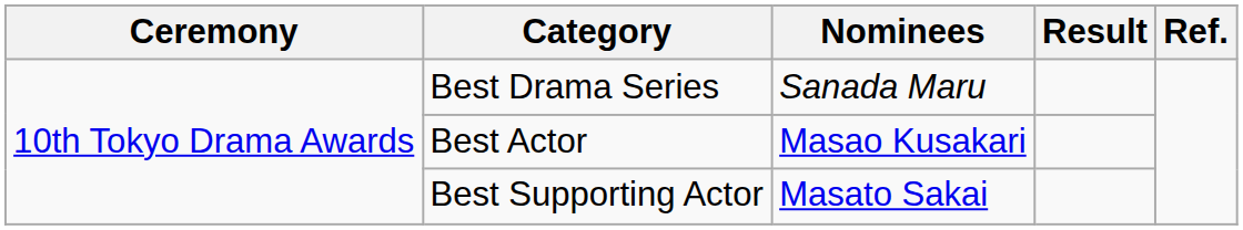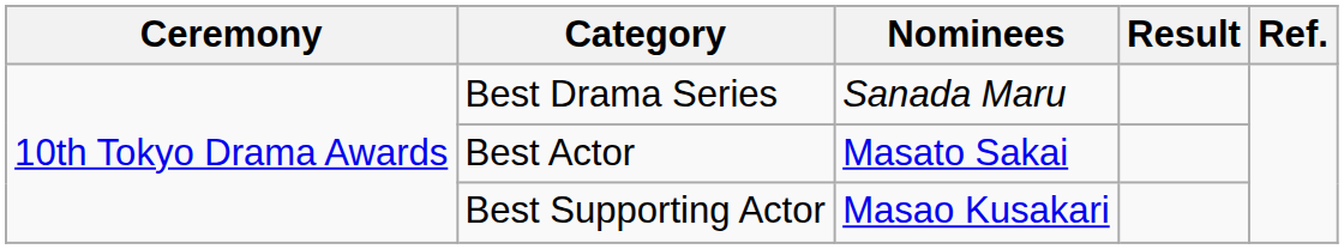Best Actor | Nominees: Masao Kusakari -> Masato Sakai
Best Supporting Actor | Nominees: Masato Sakai -> Masao Kusakari
